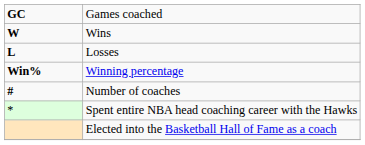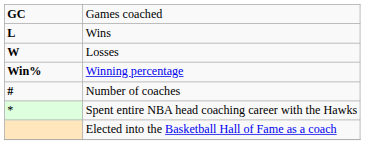Wins | column 1: W -> L
Losses | column 1: L -> W
